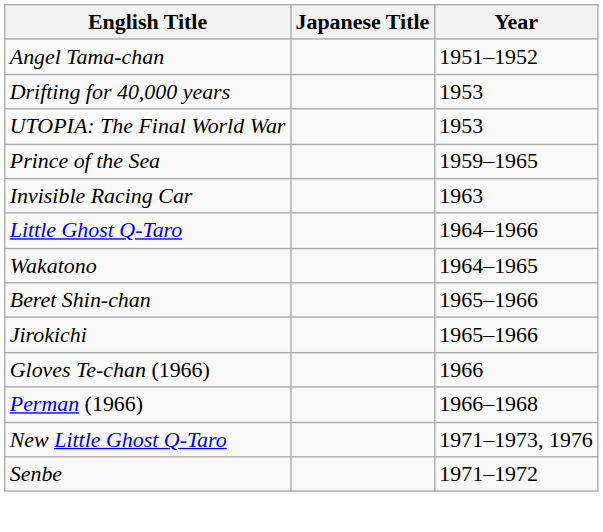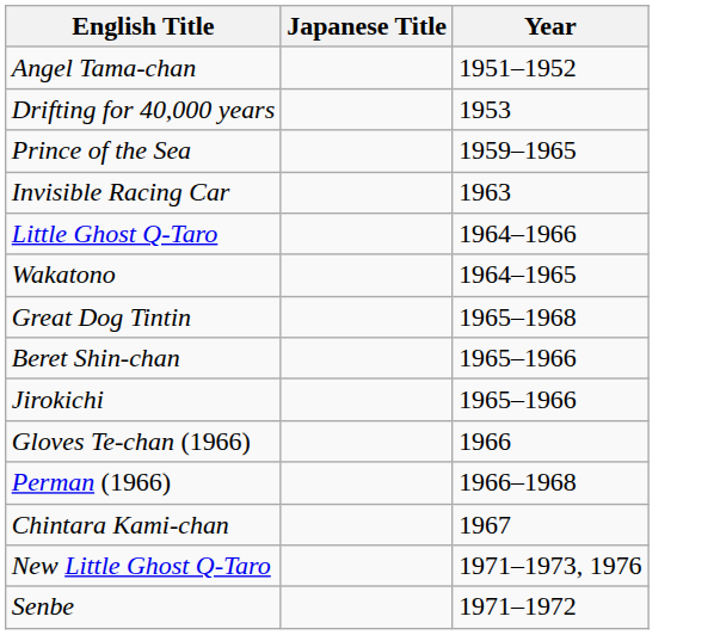- row: UTOPIA: The Final World War | 1953
+ row: Great Dog Tintin | 1965–1968
+ row: Chintara Kami-chan | 1967
